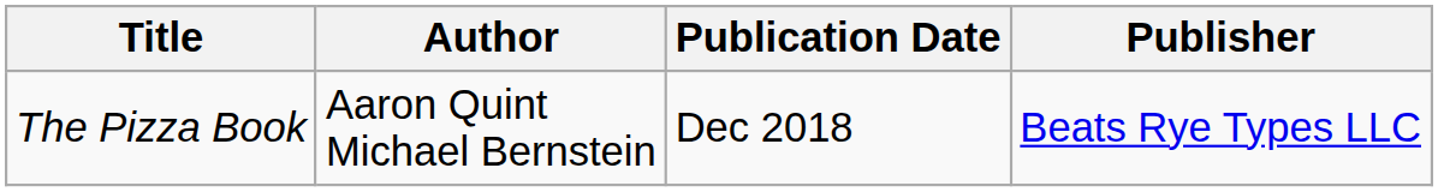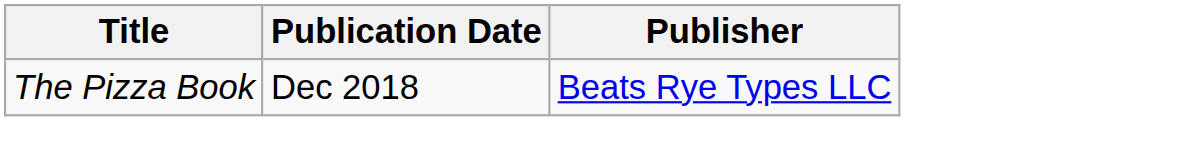- column: Author | Aaron Quint Michael Bernstein
